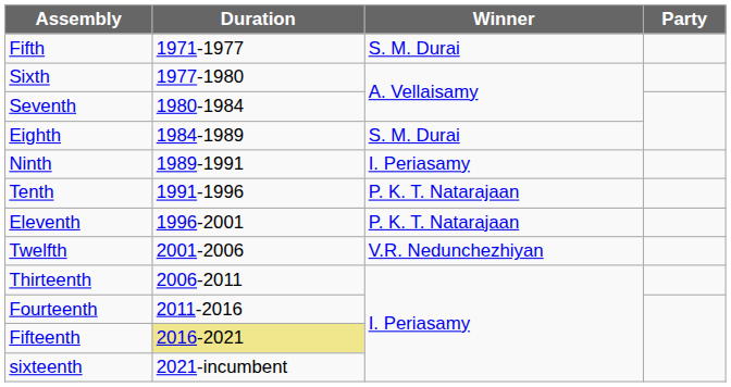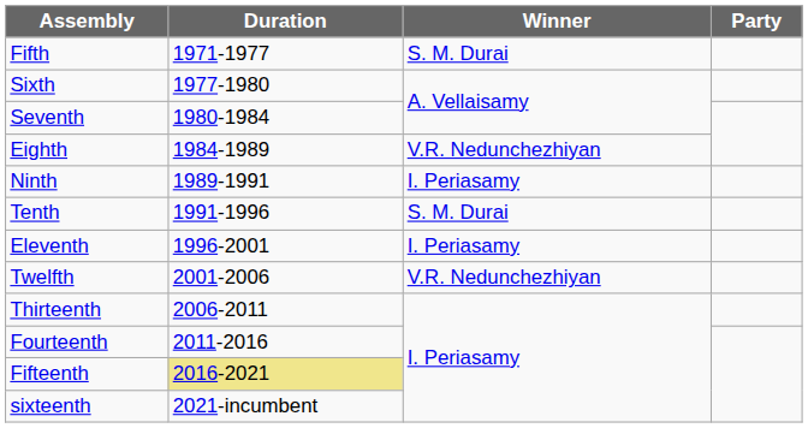Eighth | Winner: S. M. Durai -> V.R. Nedunchezhiyan
Tenth | Winner: P. K. T. Natarajaan -> S. M. Durai
Eleventh | Winner: P. K. T. Natarajaan -> I. Periasamy
